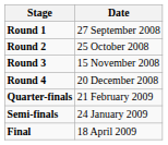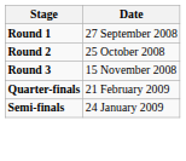- row: Round 4 | 20 December 2008
- row: Final | 18 April 2009
